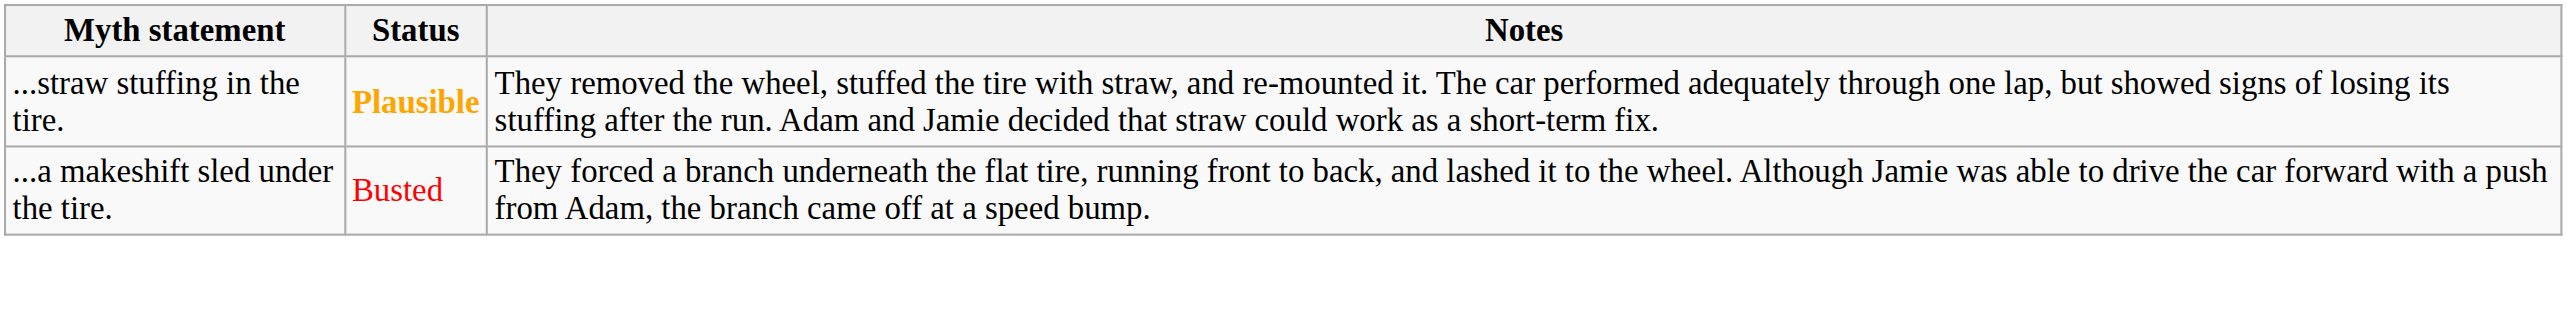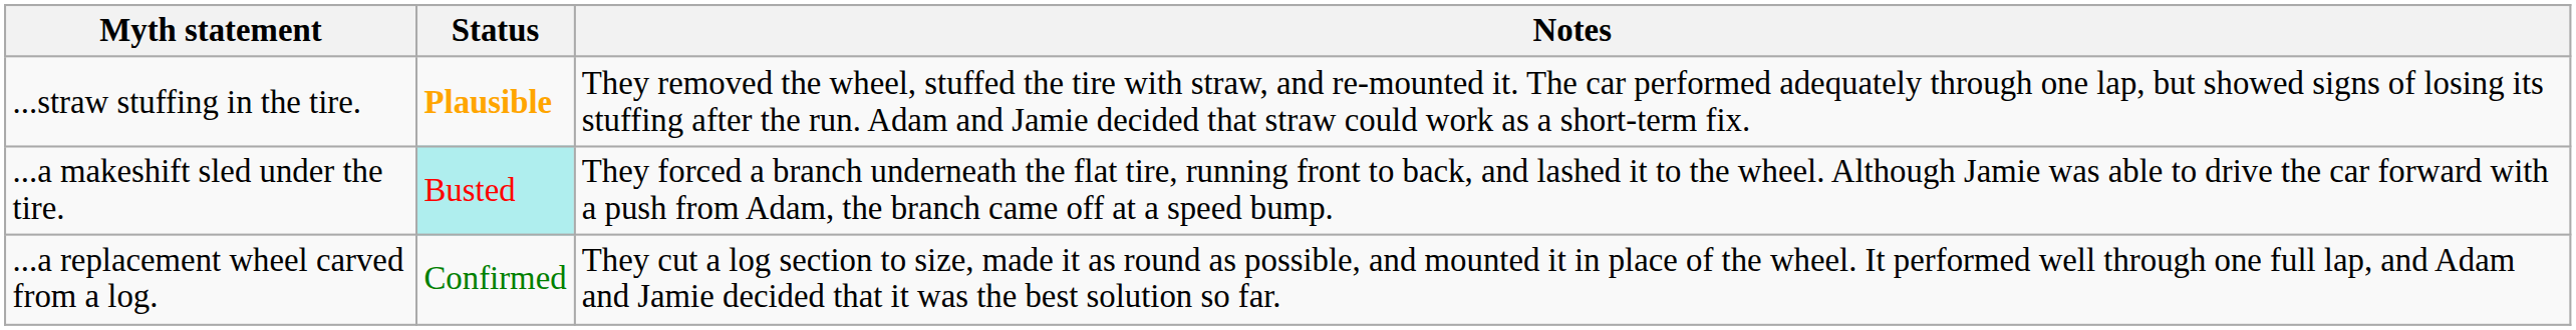...a makeshift sled under the tire. | Status: no background -> paleturquoise background
+ row: ...a replacement wheel carved from a log. | Confirmed | They cut a log section to size, made it as round as possible, and mounted it in place of the wheel. It performed well through one full lap, and Adam and Jamie decided that it was the best solution so far.
